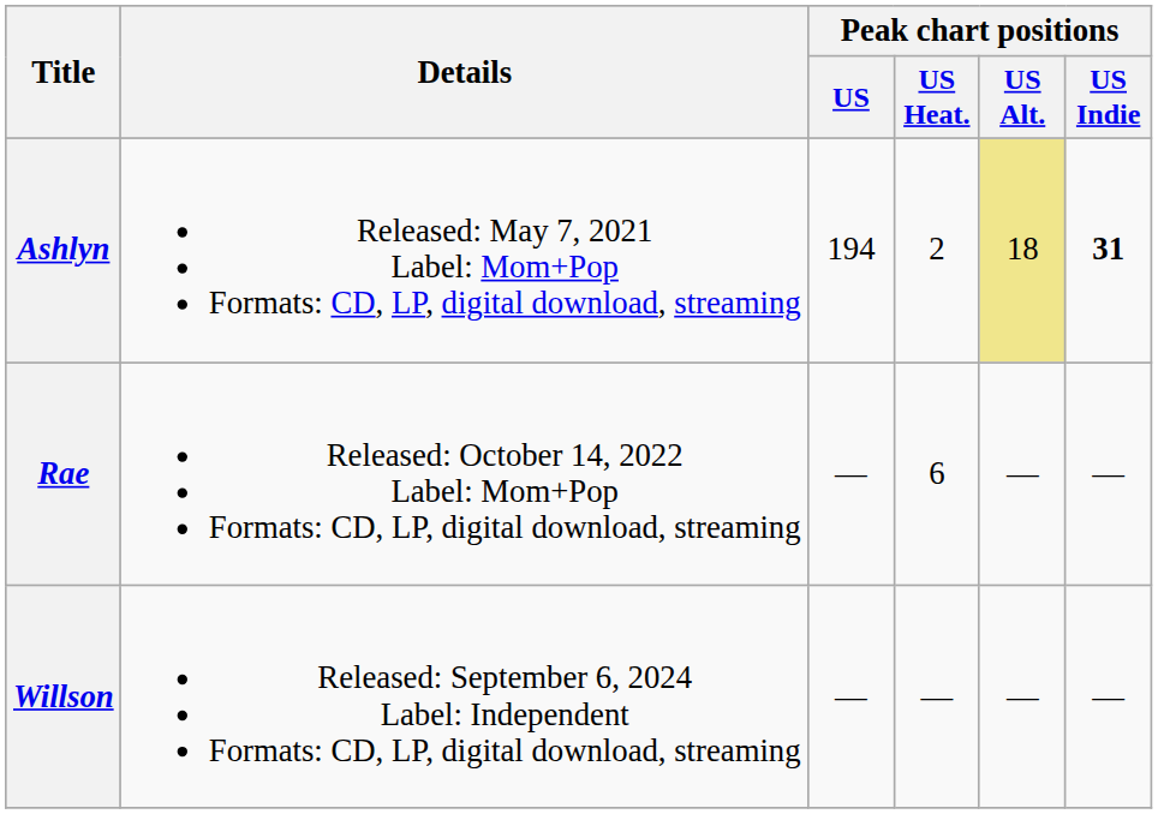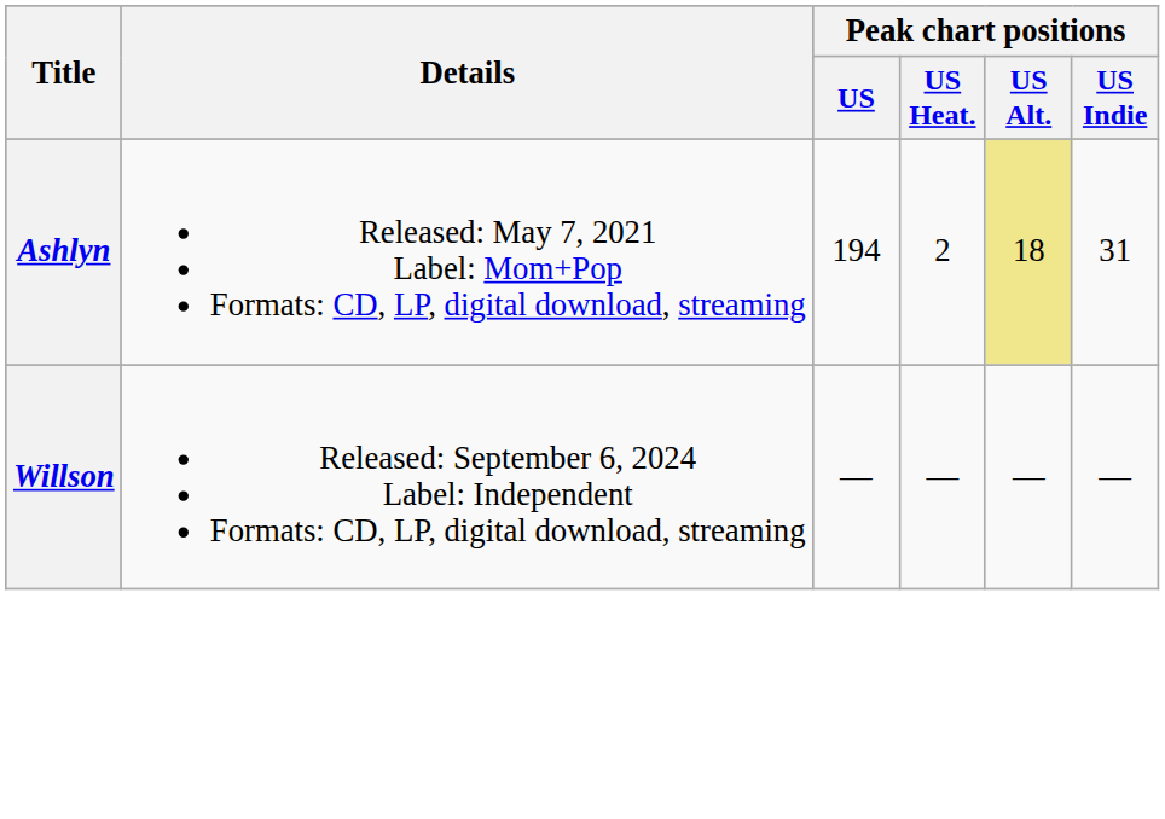Ashlyn | Peak chart positions / US Indie: bold -> normal
- row: Rae | Released: October 14, 2022 Label: Mom+Pop Formats: CD, LP, digital download, streaming | — | 6 | — | —
